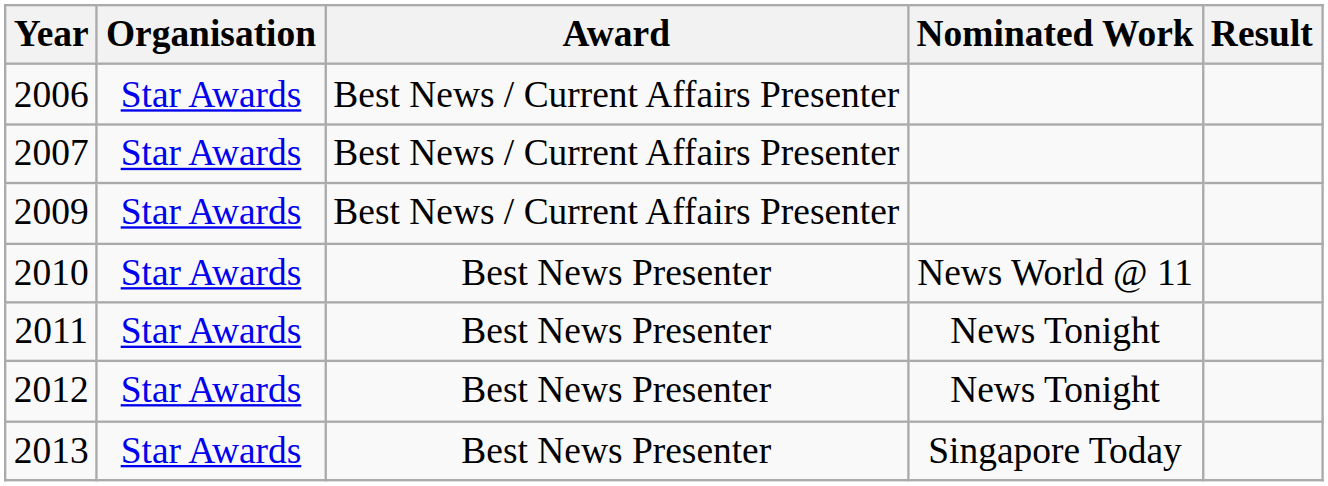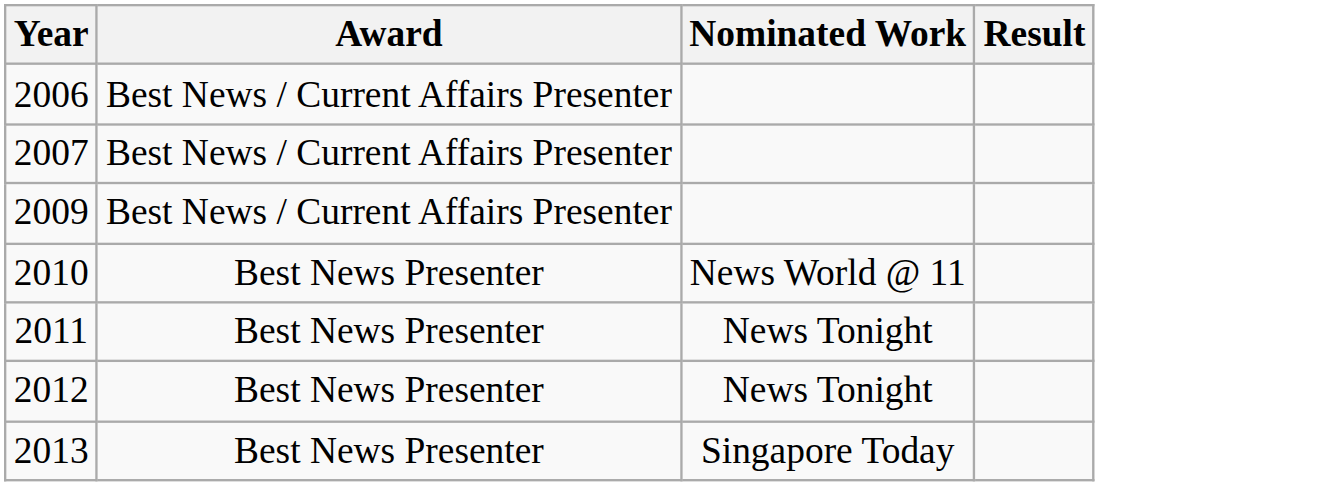- column: Organisation | Star Awards | Star Awards | Star Awards | Star Awards | Star Awards | Star Awards | Star Awards
